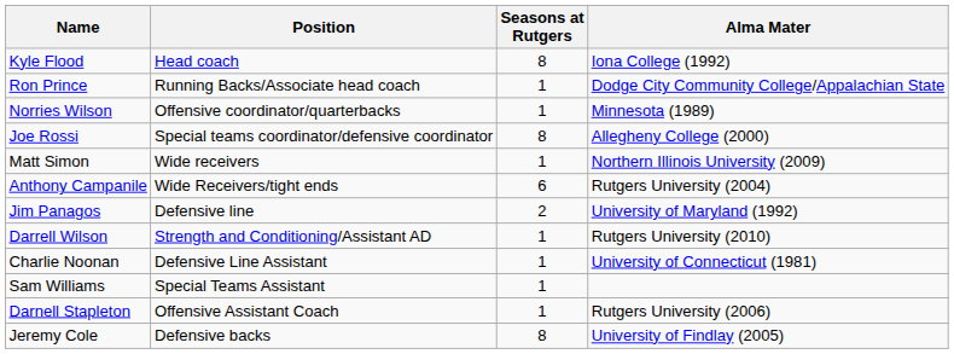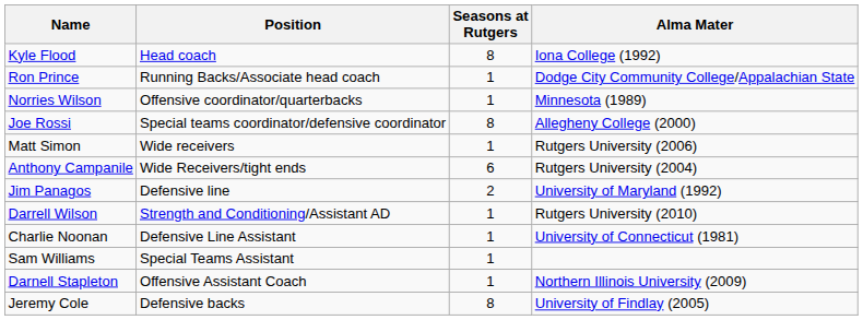Matt Simon | Alma Mater: Northern Illinois University (2009) -> Rutgers University (2006)
Darnell Stapleton | Alma Mater: Rutgers University (2006) -> Northern Illinois University (2009)
